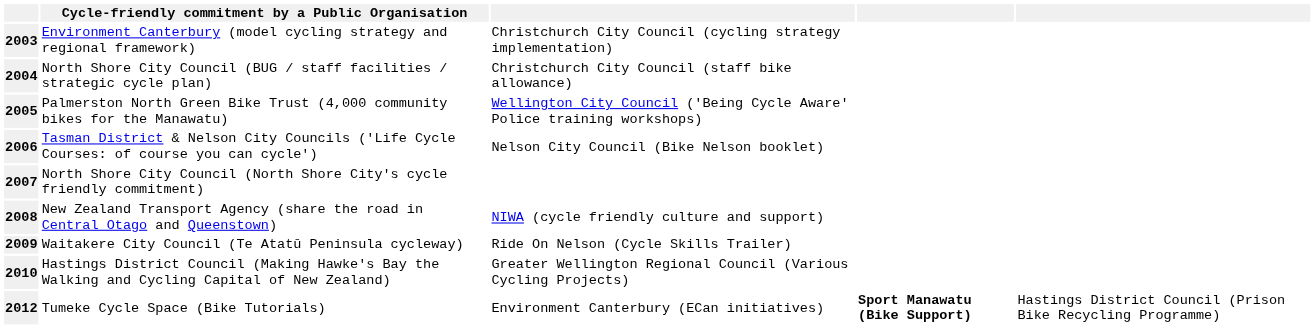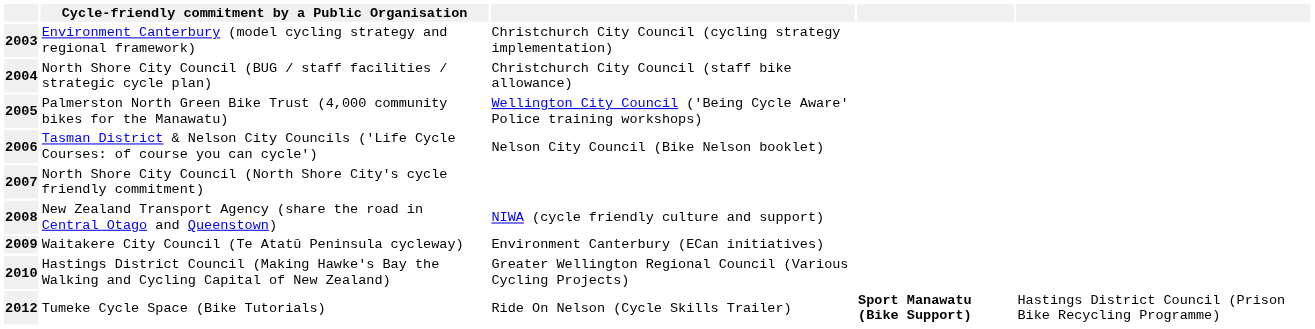Waitakere City Council (Te Atatū Peninsula cycleway) | column 3: Ride On Nelson (Cycle Skills Trailer) -> Environment Canterbury (ECan initiatives)
Tumeke Cycle Space (Bike Tutorials) | column 3: Environment Canterbury (ECan initiatives) -> Ride On Nelson (Cycle Skills Trailer)
